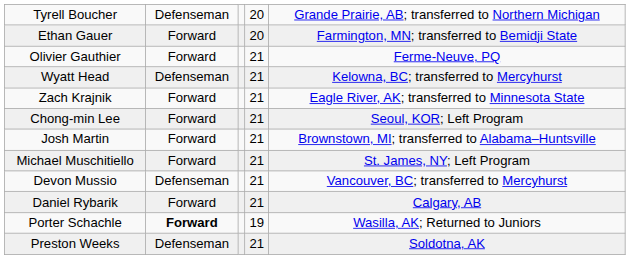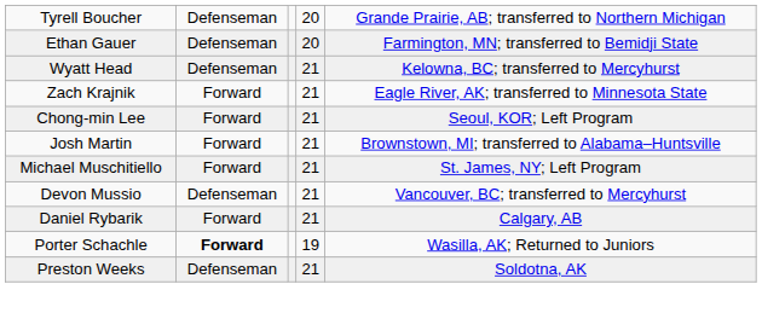Ethan Gauer | column 2: Forward -> Defenseman
- row: Olivier Gauthier | Forward | 21 | Ferme-Neuve, PQ
